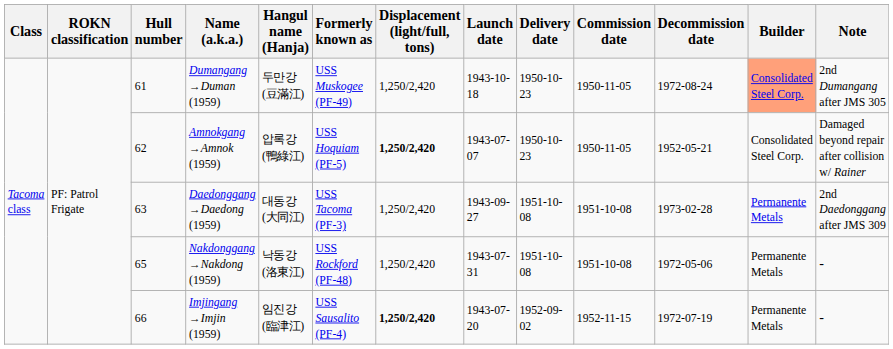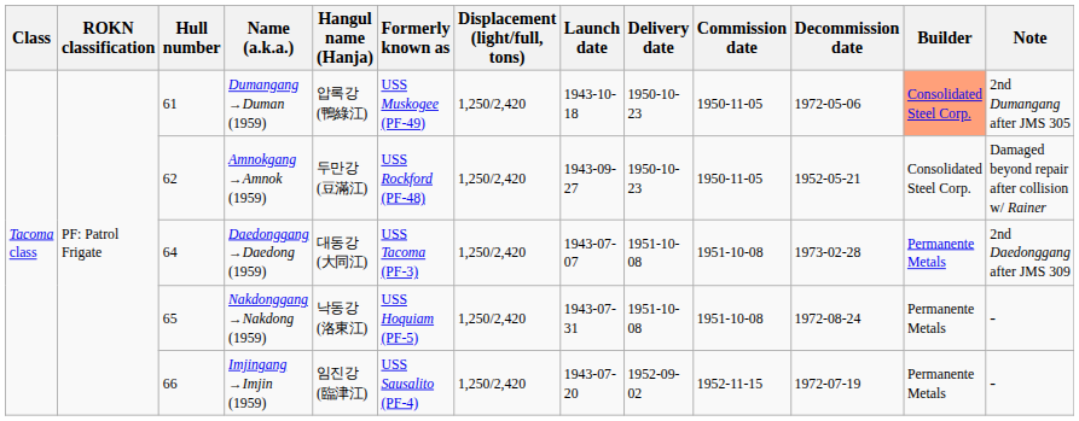Dumangang →Duman (1959) | Hangul name (Hanja): 두만강 (豆滿江) -> 압록강 (鴨綠江)
Dumangang →Duman (1959) | Decommission date: 1972-08-24 -> 1972-05-06
Amnokgang →Amnok (1959) | Hangul name (Hanja): 압록강 (鴨綠江) -> 두만강 (豆滿江)
Amnokgang →Amnok (1959) | Formerly known as: USS Hoquiam (PF-5) -> USS Rockford (PF-48)
Amnokgang →Amnok (1959) | Displacement (light/full, tons): bold -> normal
Amnokgang →Amnok (1959) | Launch date: 1943-07-07 -> 1943-09-27
Daedonggang →Daedong (1959) | Hull number: 63 -> 64
Daedonggang →Daedong (1959) | Launch date: 1943-09-27 -> 1943-07-07
Nakdonggang →Nakdong (1959) | Formerly known as: USS Rockford (PF-48) -> USS Hoquiam (PF-5)
Nakdonggang →Nakdong (1959) | Decommission date: 1972-05-06 -> 1972-08-24
Imjingang →Imjin (1959) | Displacement (light/full, tons): bold -> normal
